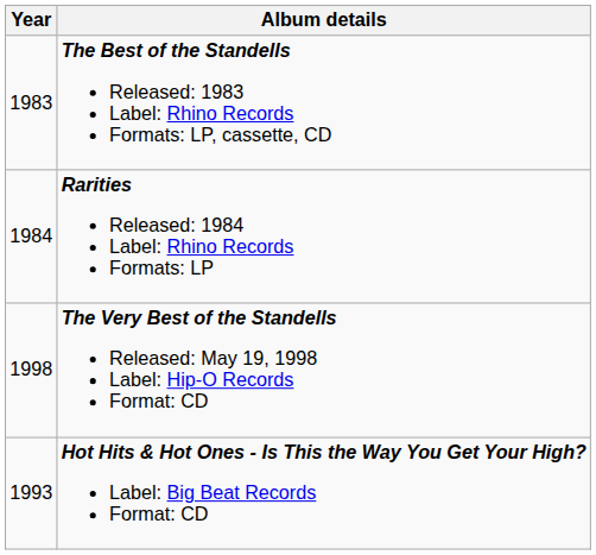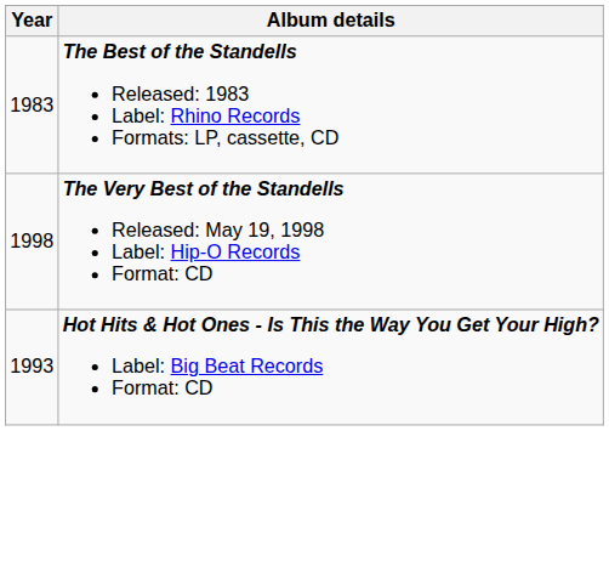- row: 1984 | Rarities Released: 1984 Label: Rhino Records Formats: LP
